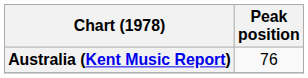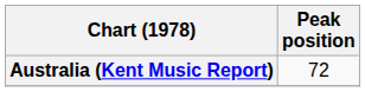Australia (Kent Music Report) | Peak position: 76 -> 72
